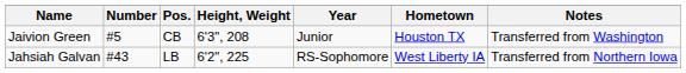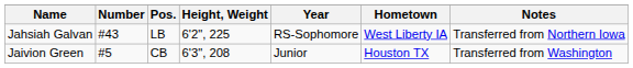rows swapped: Jaivion Green <-> Jahsiah Galvan
